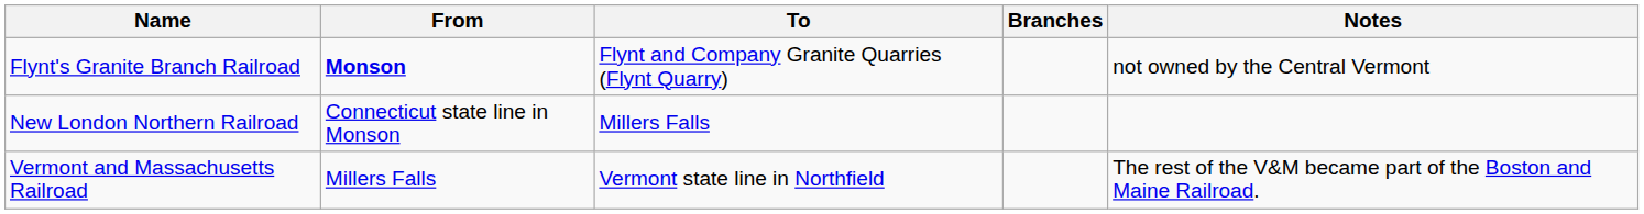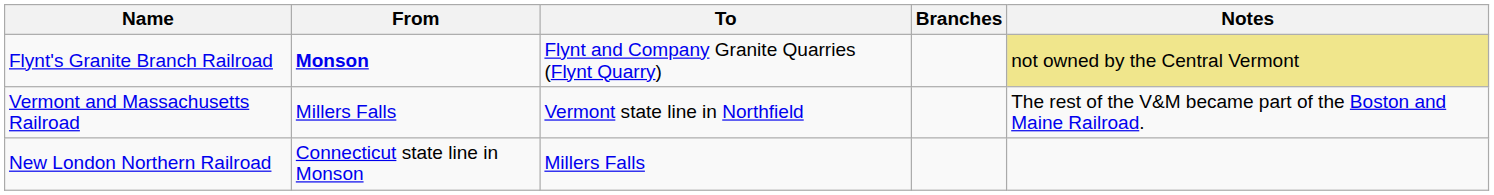Flynt's Granite Branch Railroad | Notes: no background -> khaki background
rows swapped: New London Northern Railroad <-> Vermont and Massachusetts Railroad
